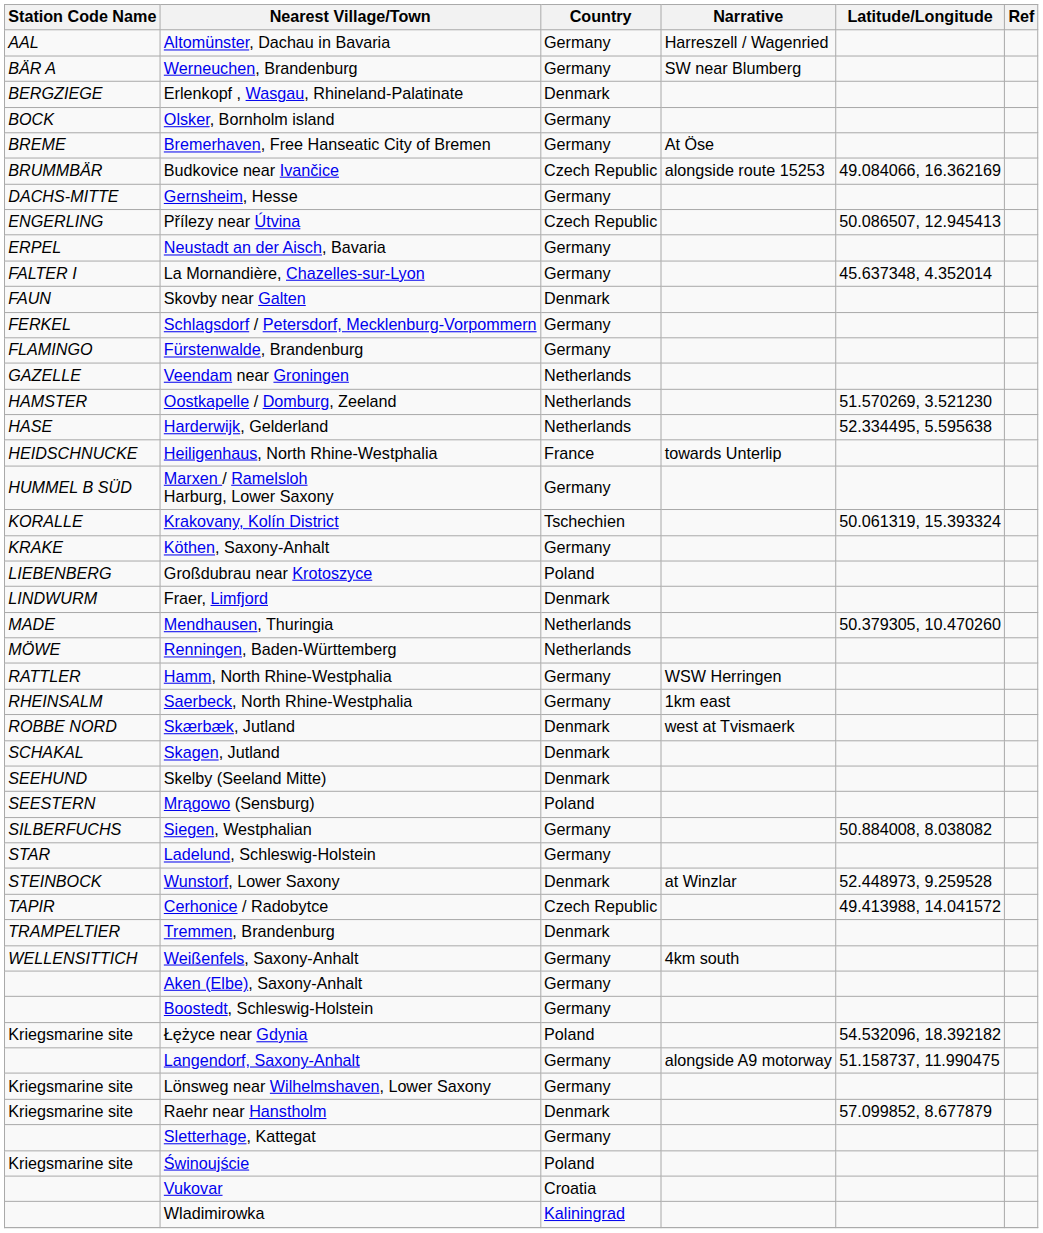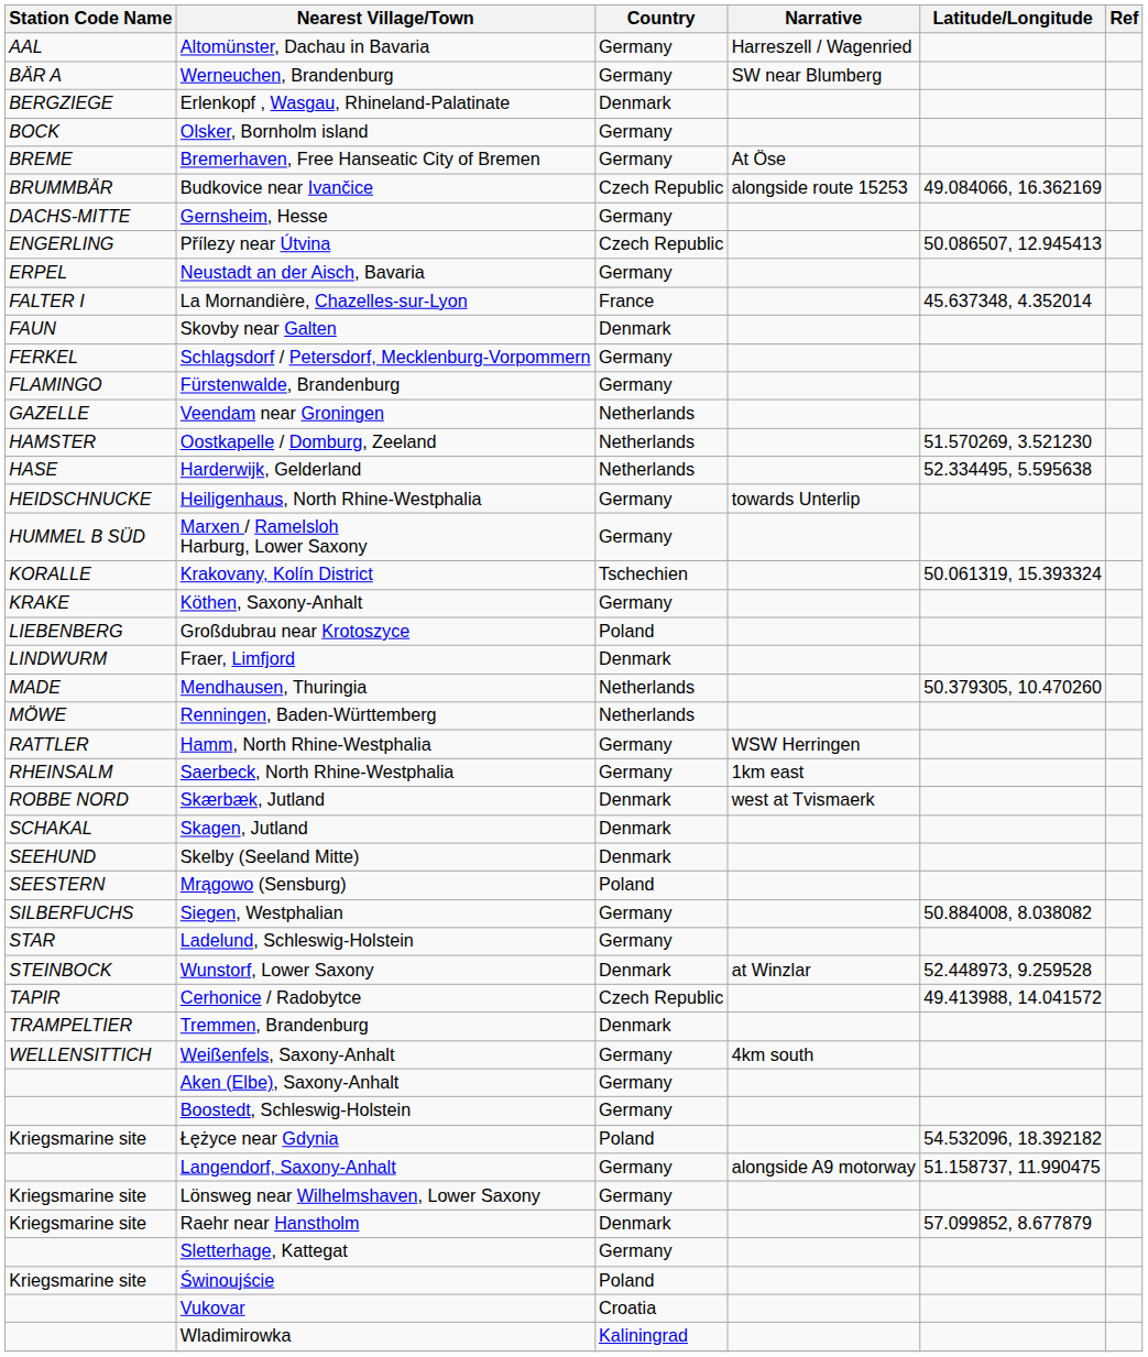La Mornandière, Chazelles-sur-Lyon | Country: Germany -> France
Heiligenhaus, North Rhine-Westphalia | Country: France -> Germany
